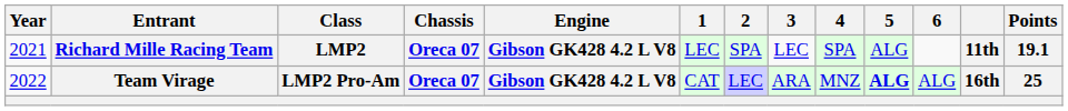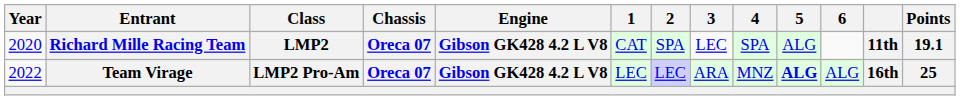Richard Mille Racing Team | Year: 2021 -> 2020
Richard Mille Racing Team | 1: LEC -> CAT
Team Virage | 1: CAT -> LEC
